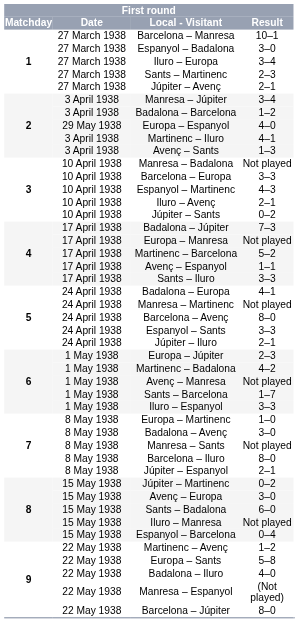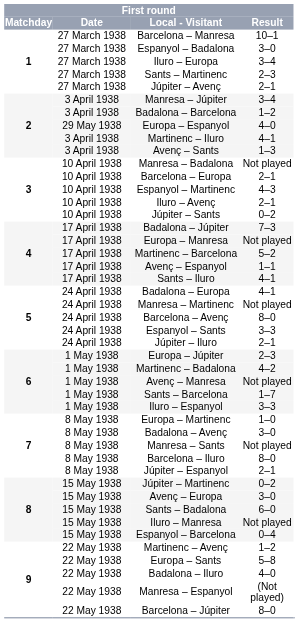Barcelona – Europa | First round / Result: 3–3 -> 2–1
Sants – Iluro | First round / Result: 3–3 -> 4–1
